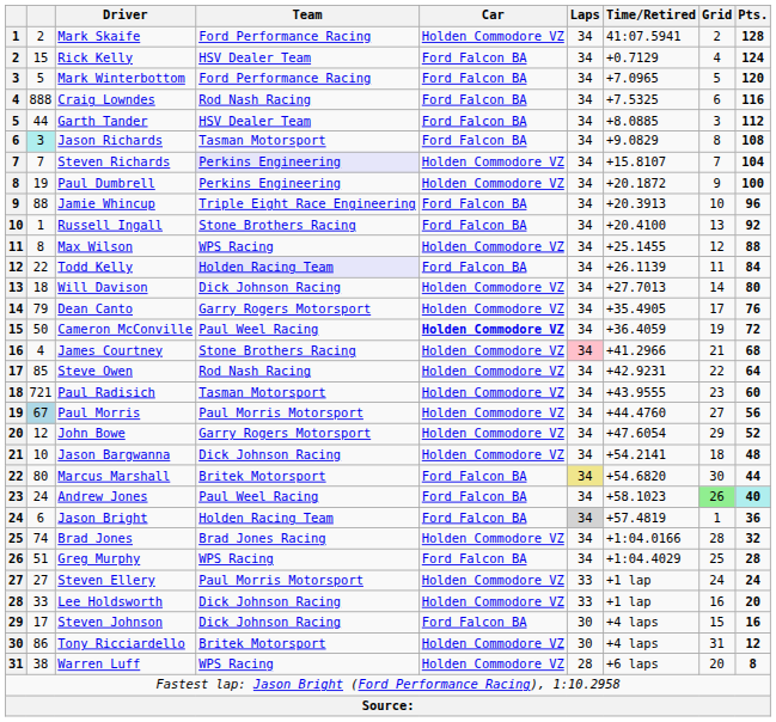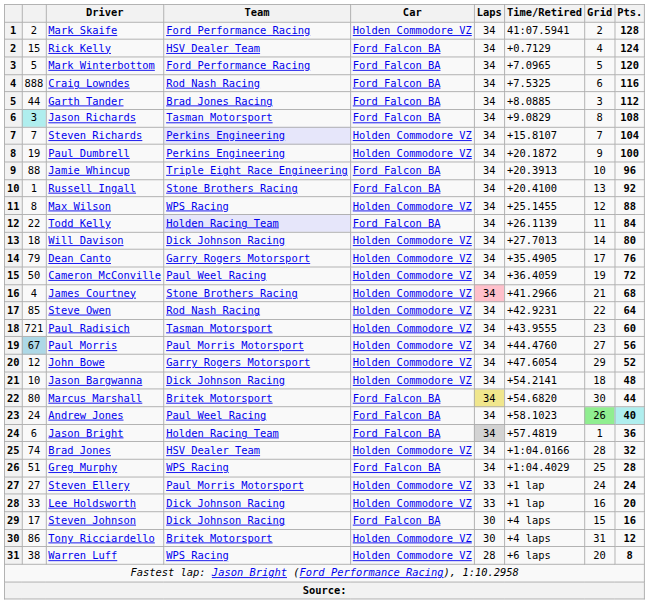Garth Tander | Team: HSV Dealer Team -> Brad Jones Racing
Cameron McConville | Car: bold -> normal
Brad Jones | Team: Brad Jones Racing -> HSV Dealer Team
